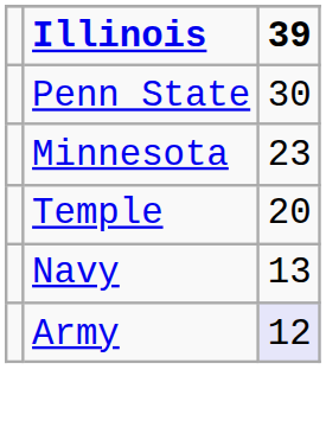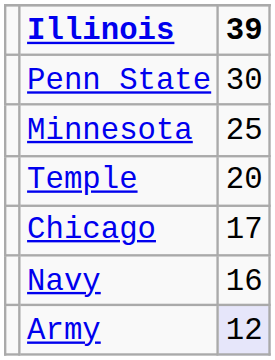Minnesota | 39: 23 -> 25
+ row: Chicago | 17
Navy | 39: 13 -> 16
